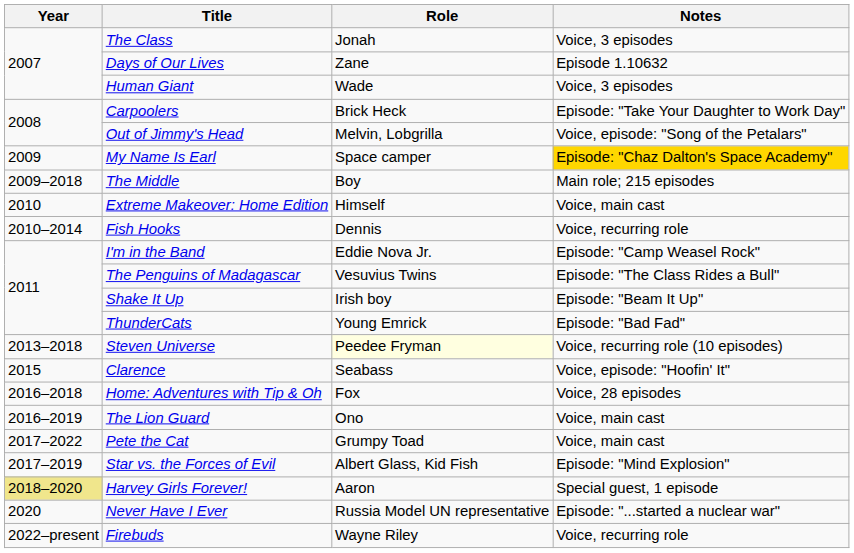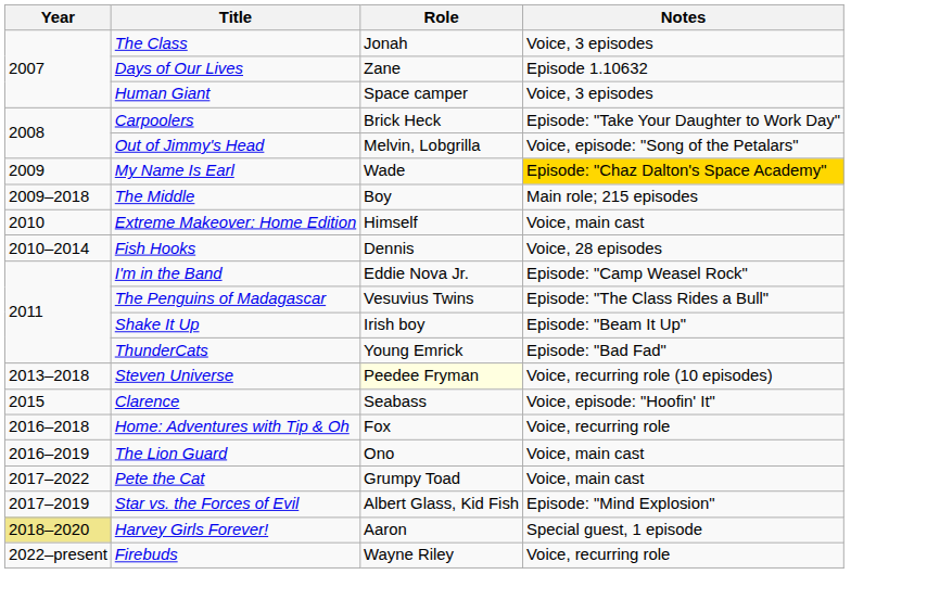Human Giant | Role: Wade -> Space camper
My Name Is Earl | Role: Space camper -> Wade
Fish Hooks | Notes: Voice, recurring role -> Voice, 28 episodes
Home: Adventures with Tip & Oh | Notes: Voice, 28 episodes -> Voice, recurring role
- row: 2020 | Never Have I Ever | Russia Model UN representative | Episode: "...started a nuclear war"
